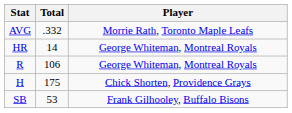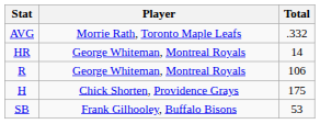columns swapped: Player <-> Total
